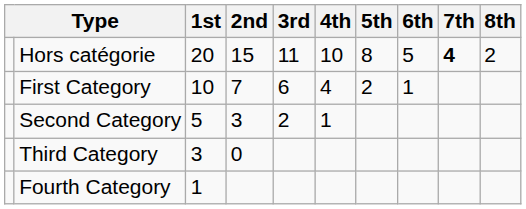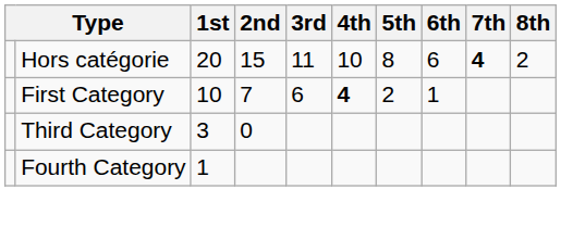Hors catégorie | 6th: 5 -> 6
First Category | 4th: normal -> bold
- row: Second Category | 5 | 3 | 2 | 1
